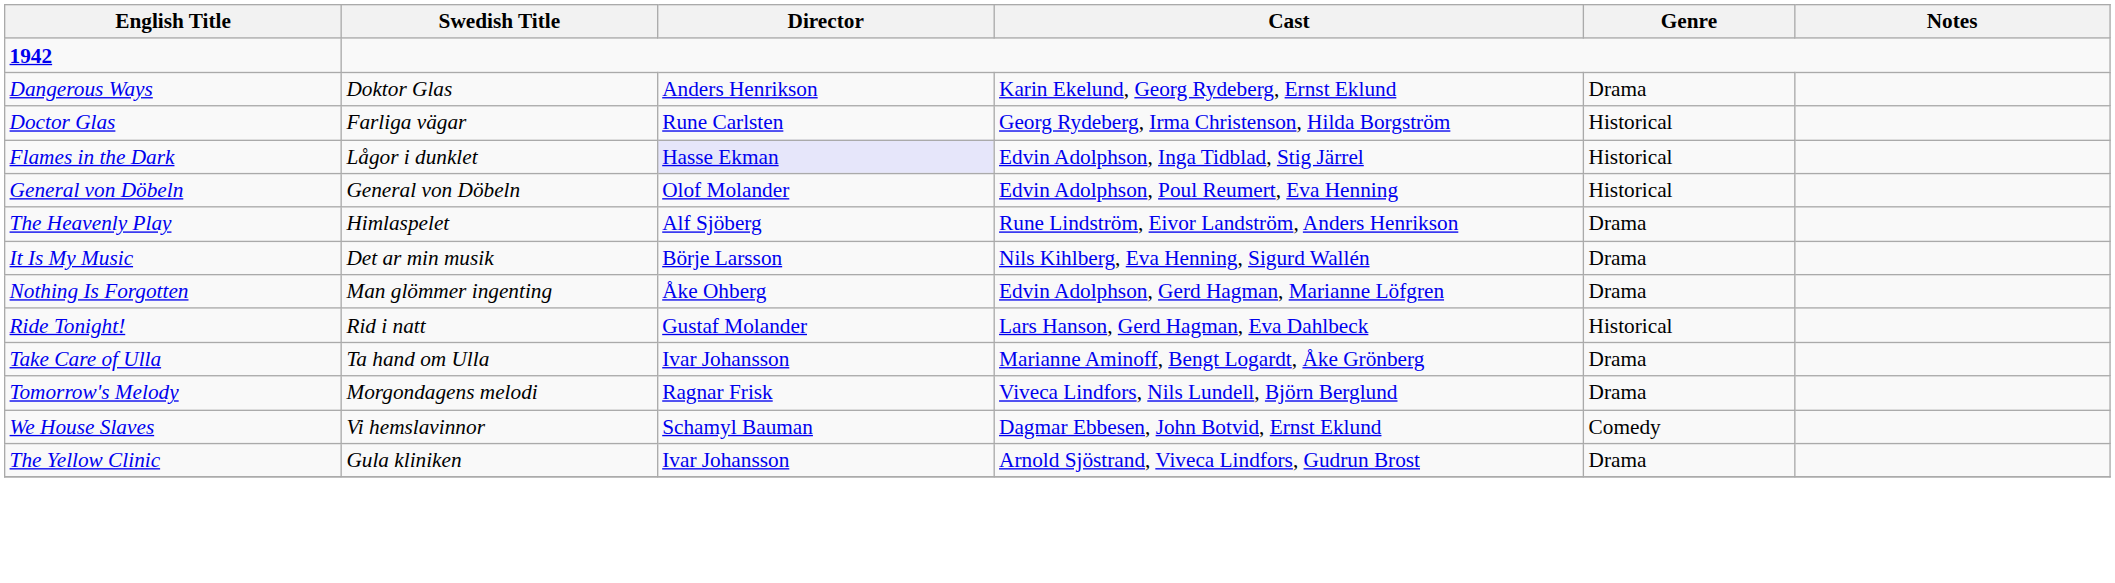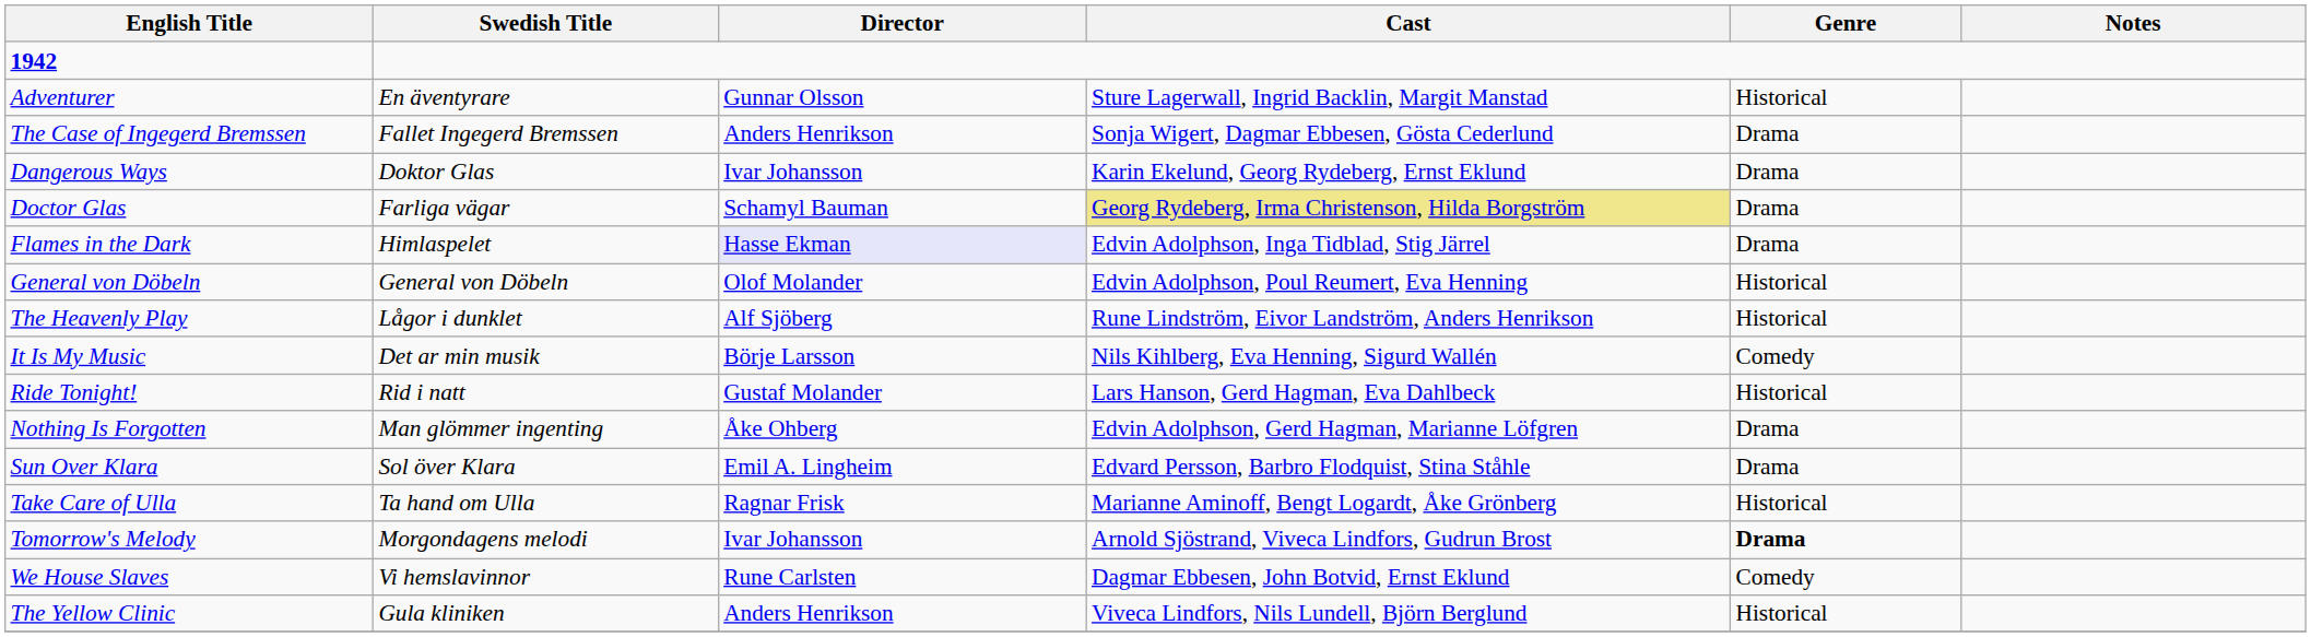+ row: Adventurer | En äventyrare | Gunnar Olsson | Sture Lagerwall, Ingrid Backlin, Margit Manstad | Historical
+ row: The Case of Ingegerd Bremssen | Fallet Ingegerd Bremssen | Anders Henrikson | Sonja Wigert, Dagmar Ebbesen, Gösta Cederlund | Drama
Dangerous Ways | Director: Anders Henrikson -> Ivar Johansson
Doctor Glas | Director: Rune Carlsten -> Schamyl Bauman
Doctor Glas | Cast: no background -> khaki background
Doctor Glas | Genre: Historical -> Drama
Flames in the Dark | Swedish Title: Lågor i dunklet -> Himlaspelet
Flames in the Dark | Genre: Historical -> Drama
The Heavenly Play | Swedish Title: Himlaspelet -> Lågor i dunklet
The Heavenly Play | Genre: Drama -> Historical
It Is My Music | Genre: Drama -> Comedy
rows swapped: Nothing Is Forgotten <-> Ride Tonight!
+ row: Sun Over Klara | Sol över Klara | Emil A. Lingheim | Edvard Persson, Barbro Flodquist, Stina Ståhle | Drama
Take Care of Ulla | Director: Ivar Johansson -> Ragnar Frisk
Take Care of Ulla | Genre: Drama -> Historical
Tomorrow's Melody | Director: Ragnar Frisk -> Ivar Johansson
Tomorrow's Melody | Cast: Viveca Lindfors, Nils Lundell, Björn Berglund -> Arnold Sjöstrand, Viveca Lindfors, Gudrun Brost
Tomorrow's Melody | Genre: normal -> bold
We House Slaves | Director: Schamyl Bauman -> Rune Carlsten
The Yellow Clinic | Director: Ivar Johansson -> Anders Henrikson
The Yellow Clinic | Cast: Arnold Sjöstrand, Viveca Lindfors, Gudrun Brost -> Viveca Lindfors, Nils Lundell, Björn Berglund
The Yellow Clinic | Genre: Drama -> Historical
